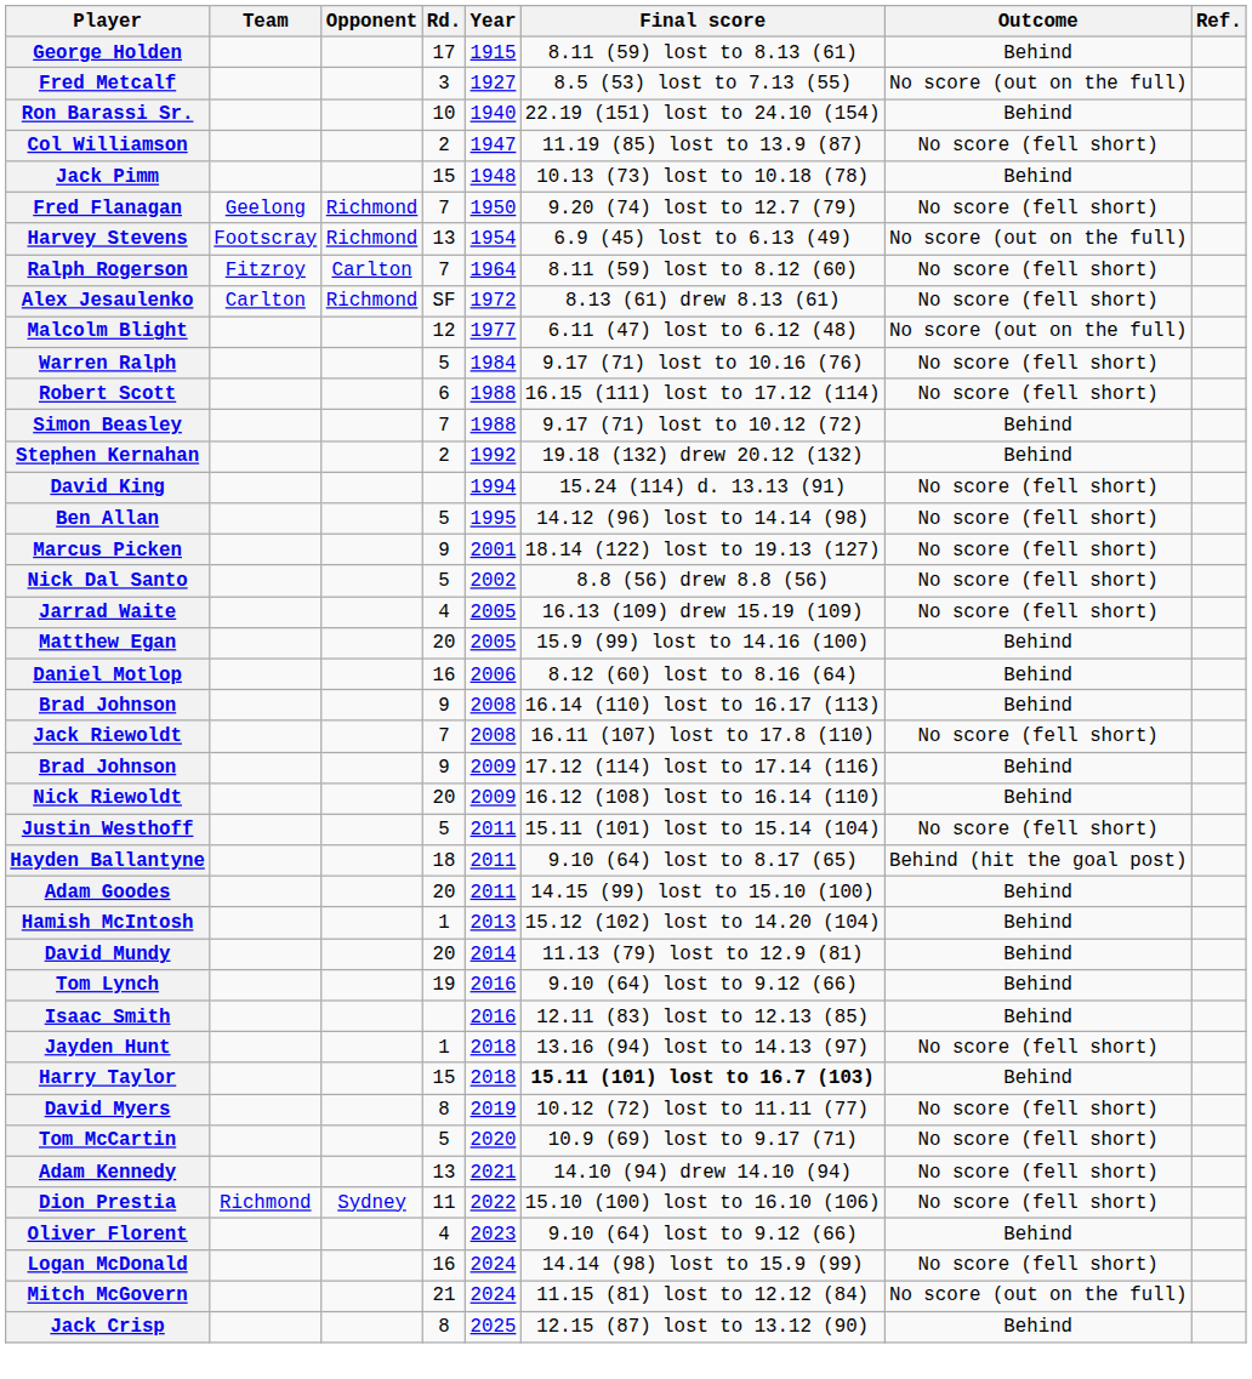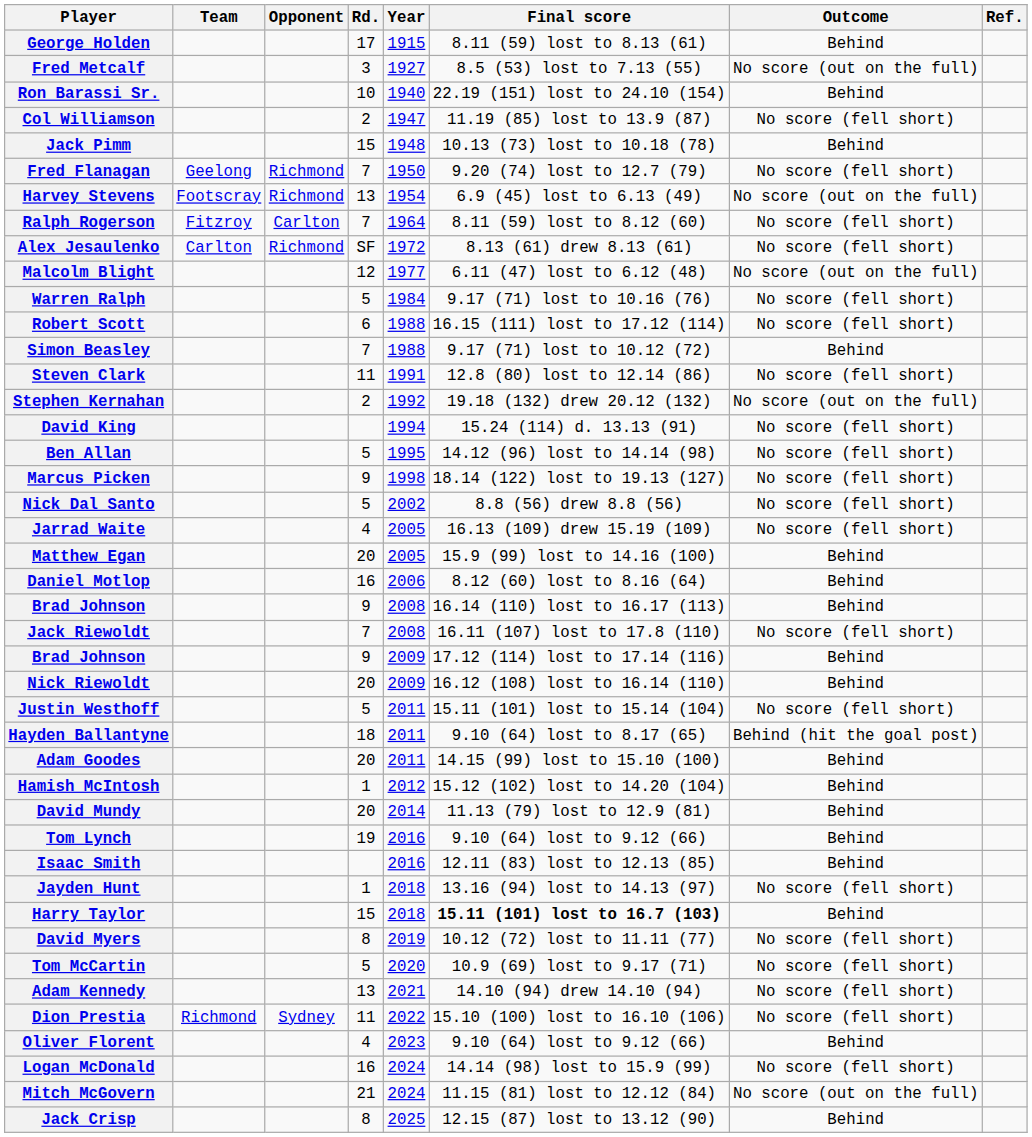+ row: Steven Clark | 11 | 1991 | 12.8 (80) lost to 12.14 (86) | No score (fell short)
Stephen Kernahan | Outcome: Behind -> No score (out on the full)
Marcus Picken | Year: 2001 -> 1998
Hamish McIntosh | Year: 2013 -> 2012
